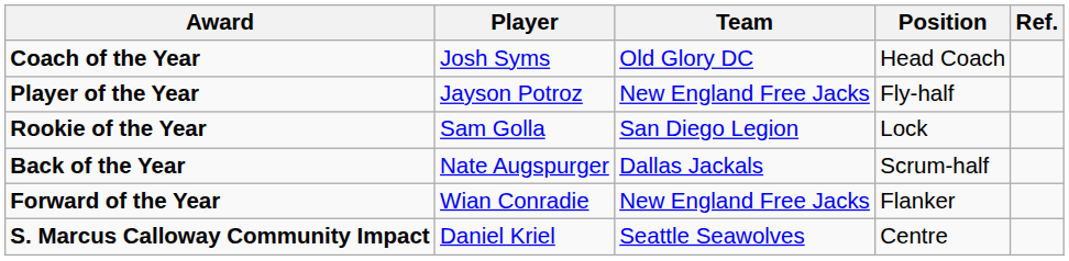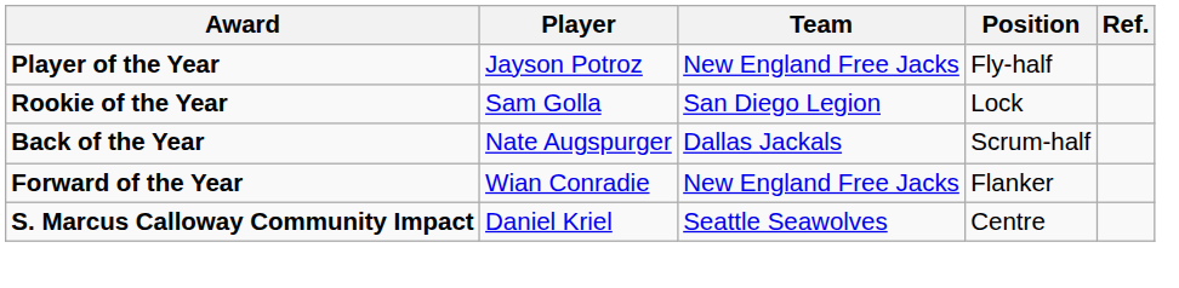- row: Coach of the Year | Josh Syms | Old Glory DC | Head Coach
